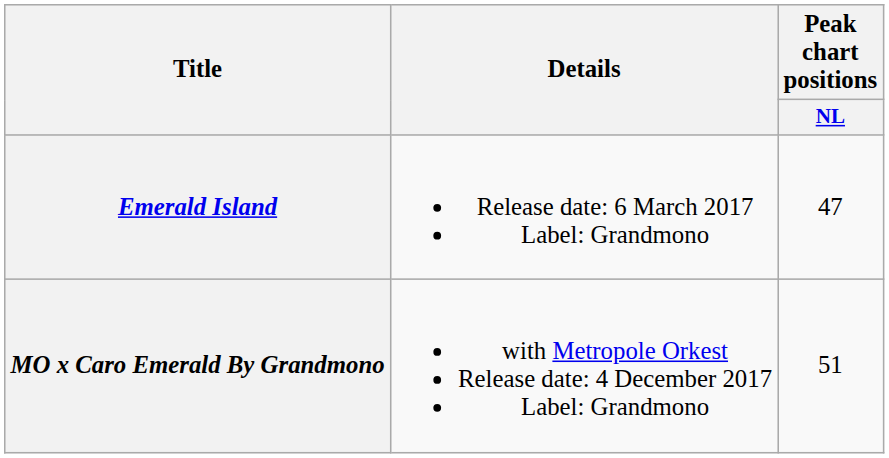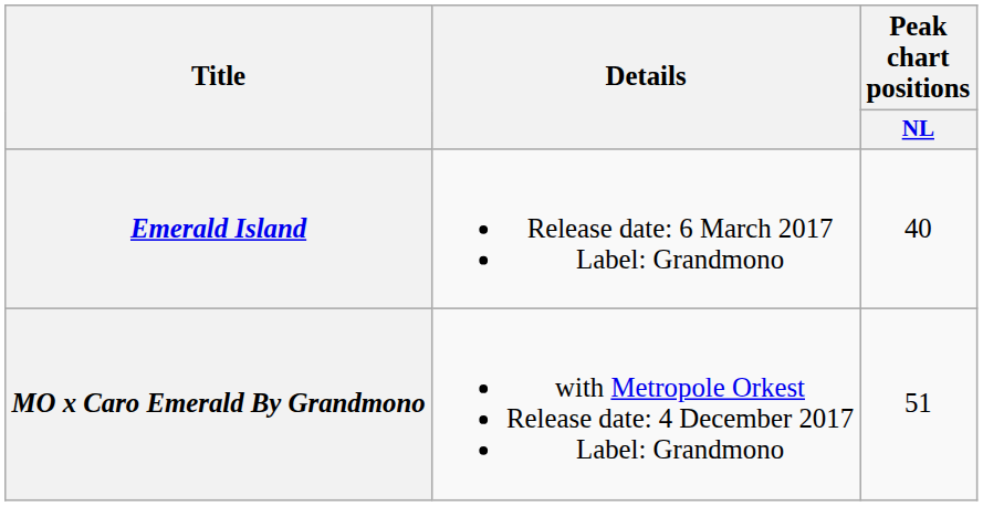Emerald Island | Peak chart positions / NL: 47 -> 40
